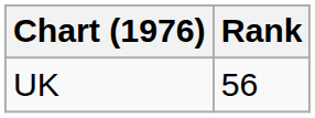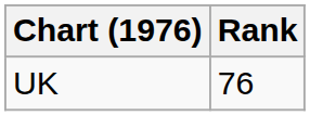UK | Rank: 56 -> 76
